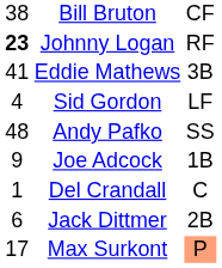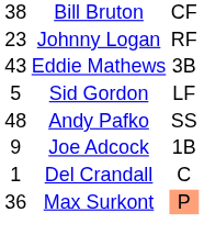Johnny Logan | column 1: bold -> normal
Eddie Mathews | column 1: 41 -> 43
Sid Gordon | column 1: 4 -> 5
- row: 6 | Jack Dittmer | 2B
Max Surkont | column 1: 17 -> 36
